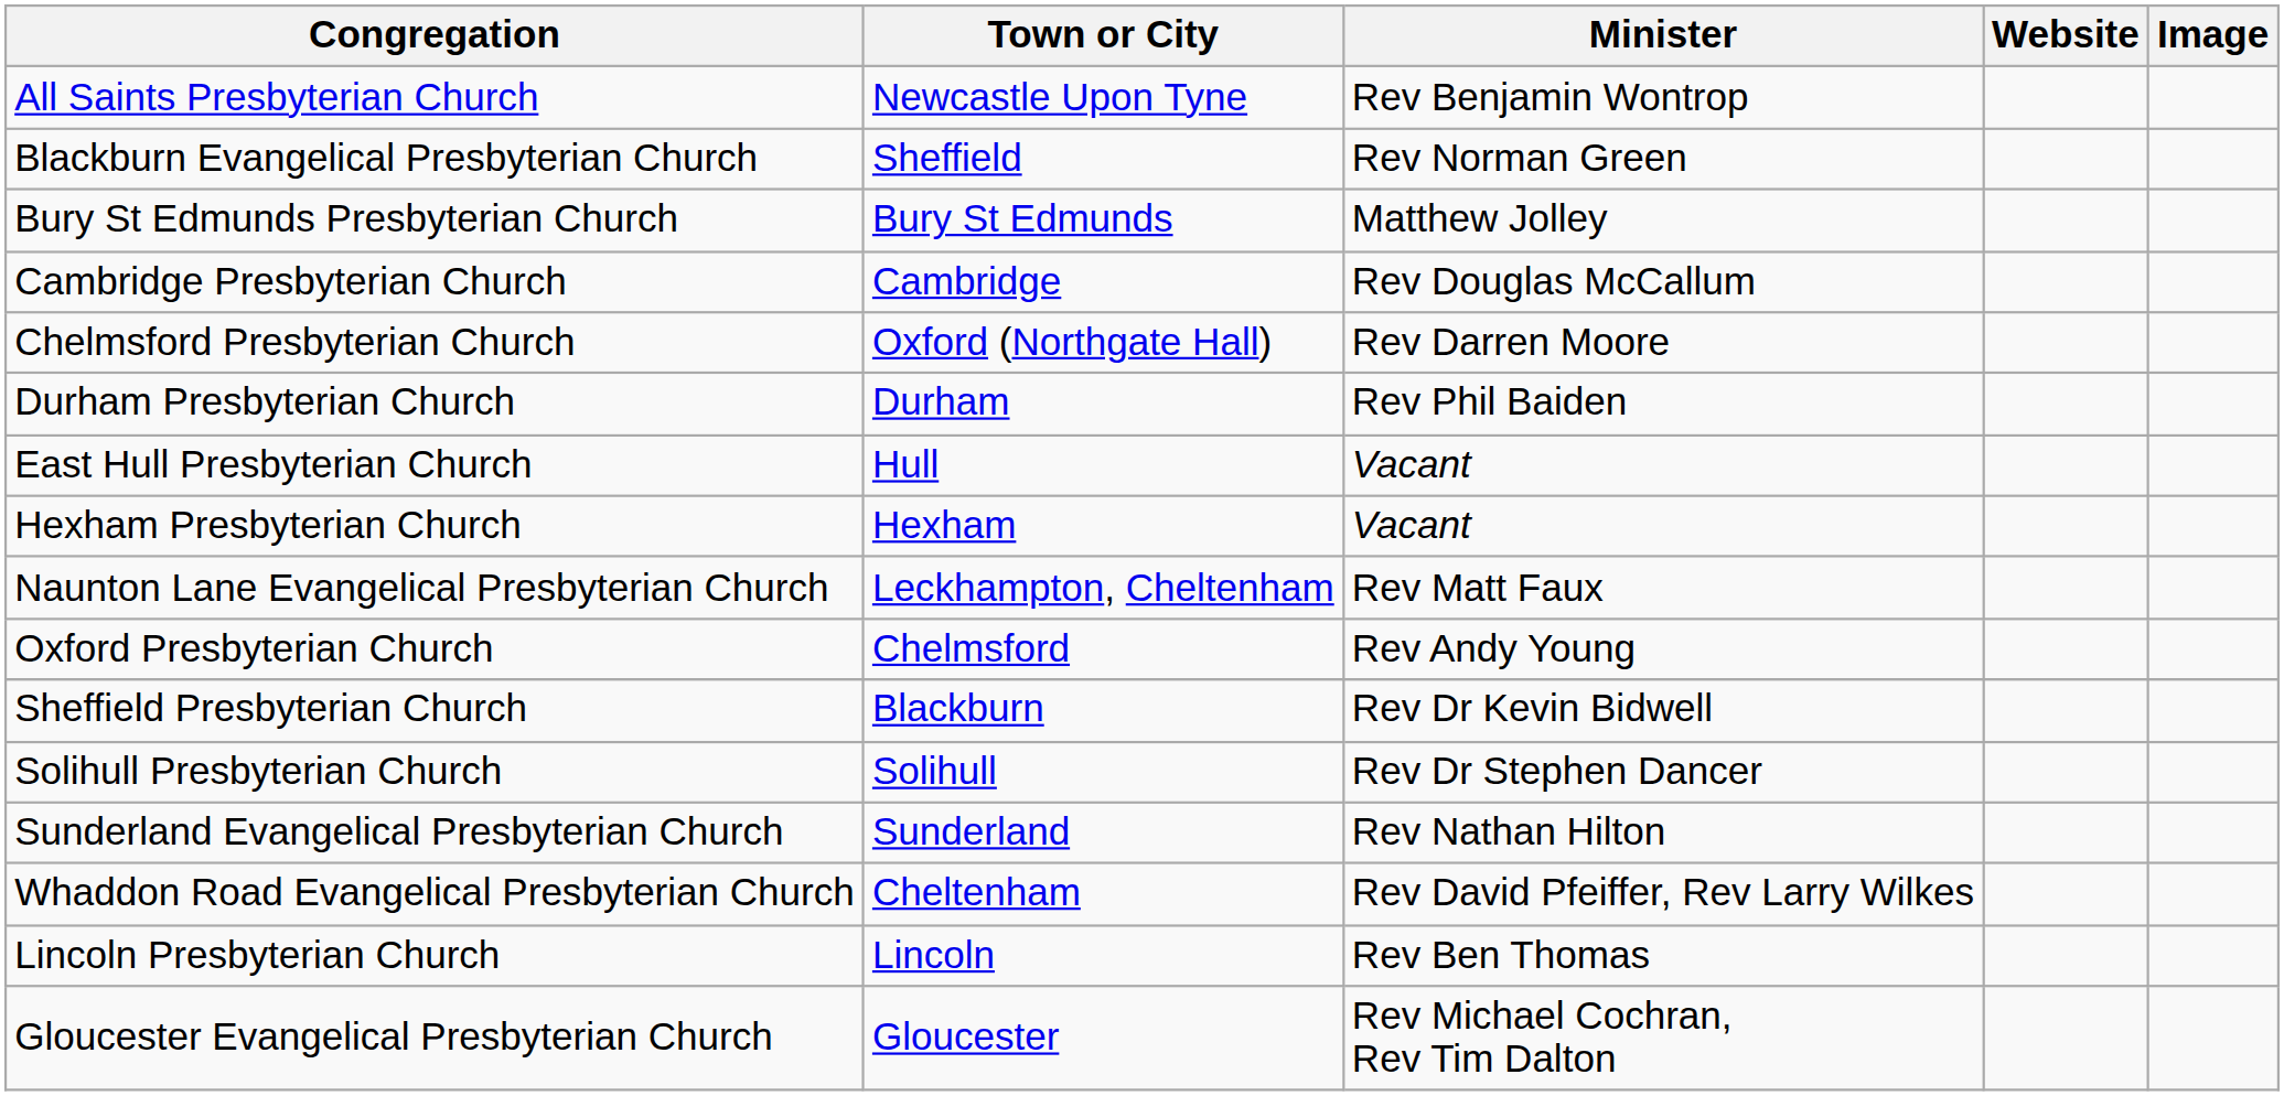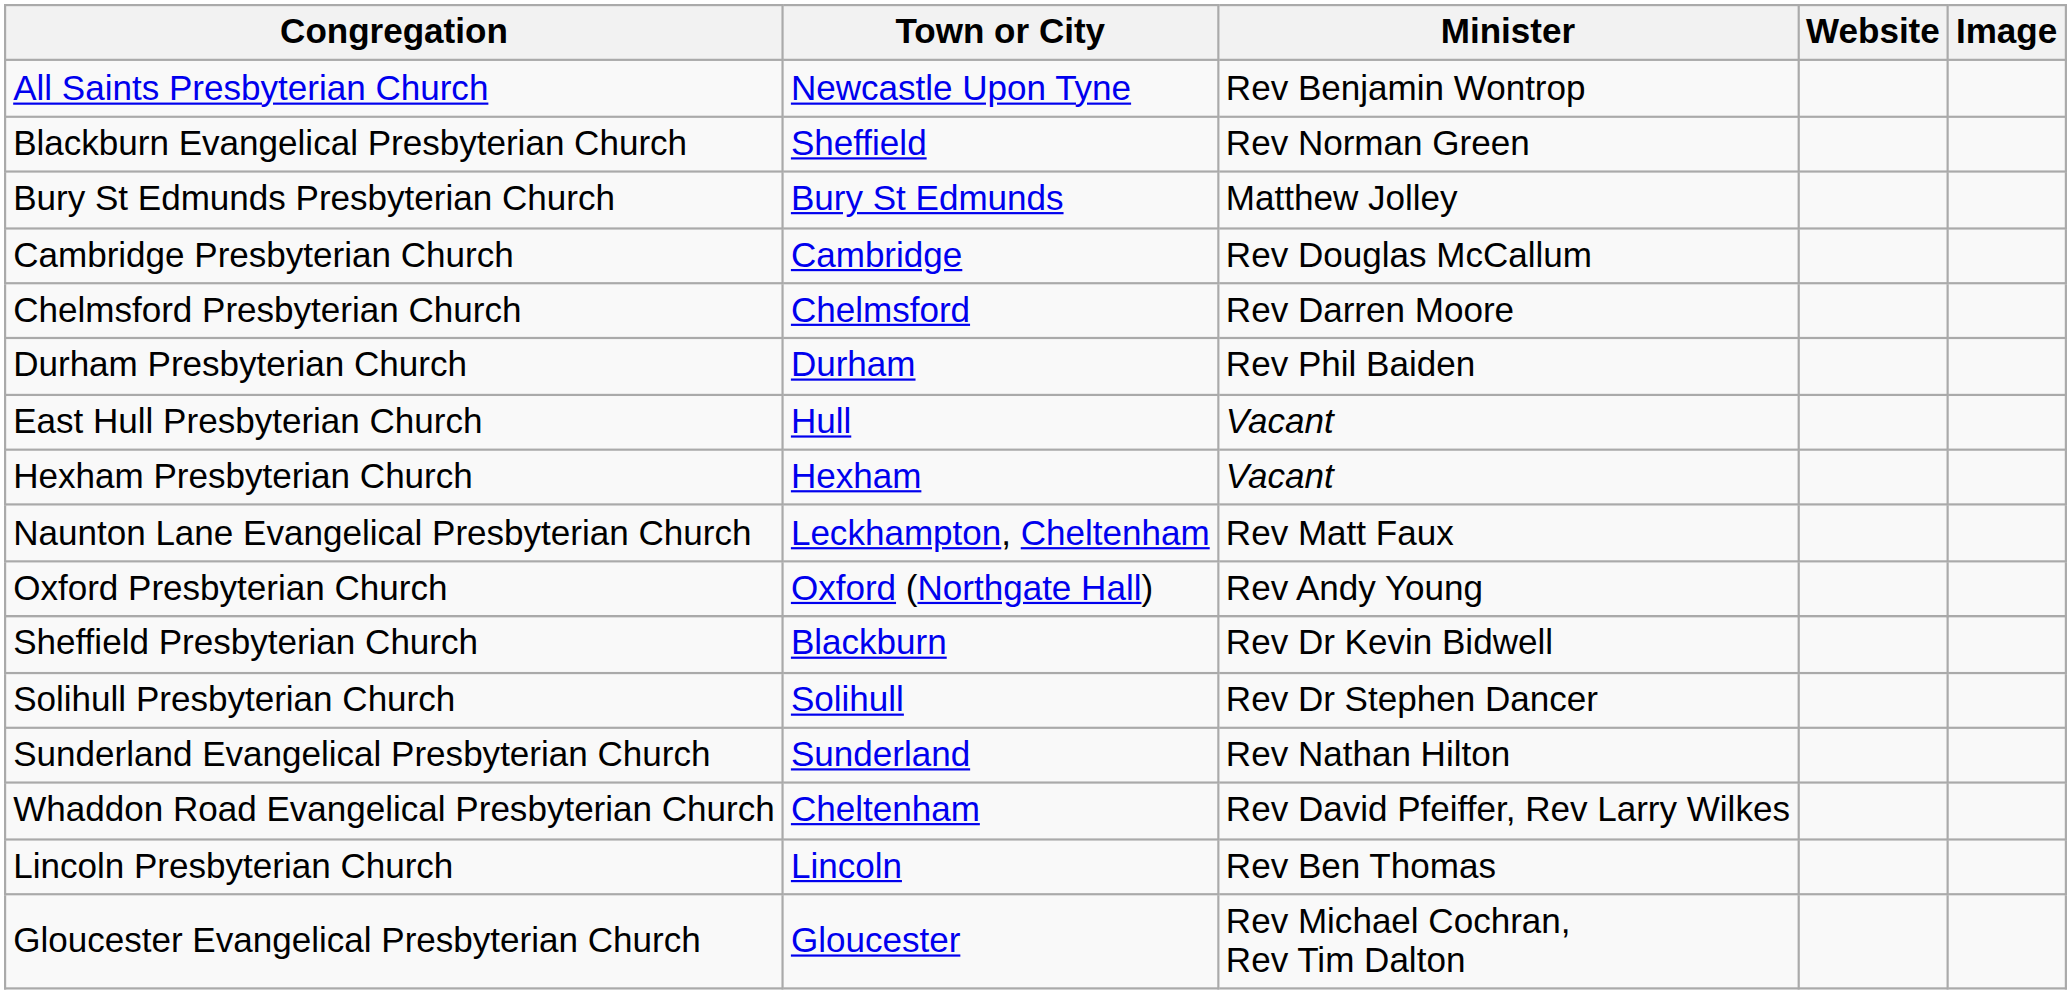Chelmsford Presbyterian Church | Town or City: Oxford (Northgate Hall) -> Chelmsford
Oxford Presbyterian Church | Town or City: Chelmsford -> Oxford (Northgate Hall)
